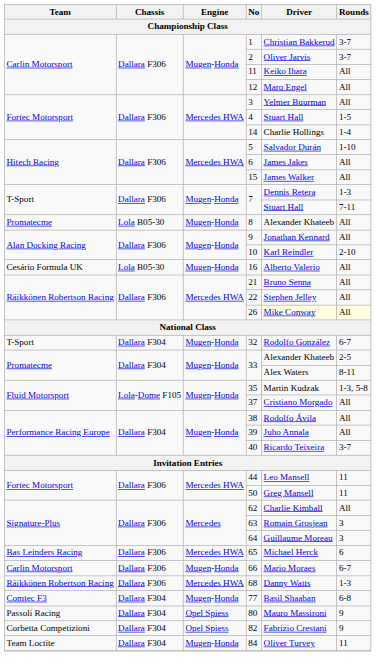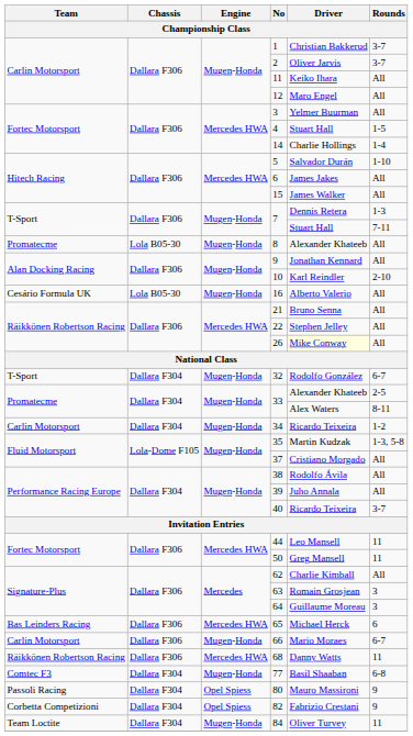26 | Rounds: lightyellow background -> no background
+ row: Carlin Motorsport | Dallara F304 | Mugen-Honda | 34 | Ricardo Teixeira | 1-2
68 | Rounds: 1-3 -> 11
